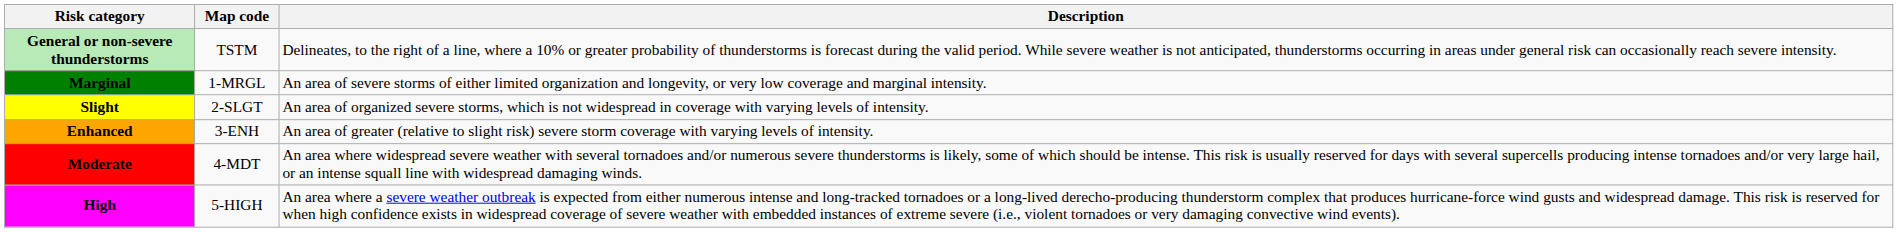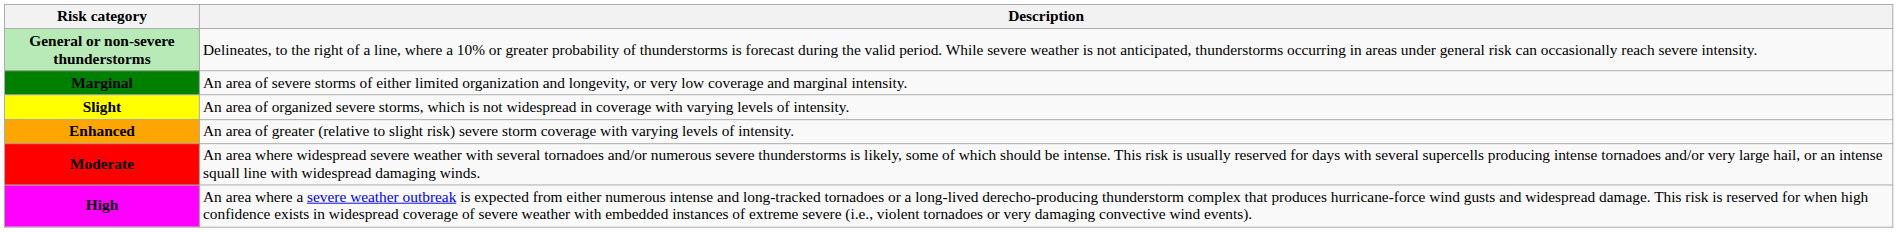- column: Map code | TSTM | 1-MRGL | 2-SLGT | 3-ENH | 4-MDT | 5-HIGH
